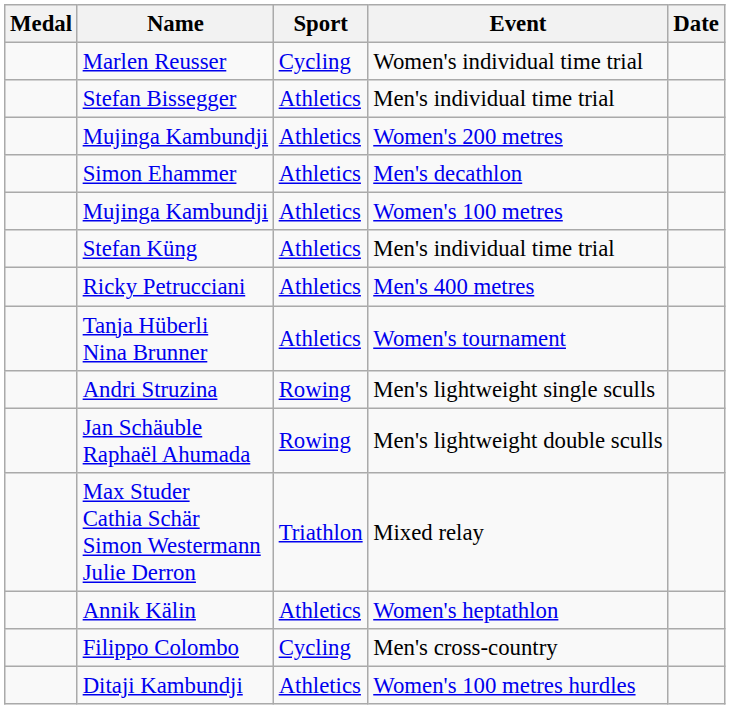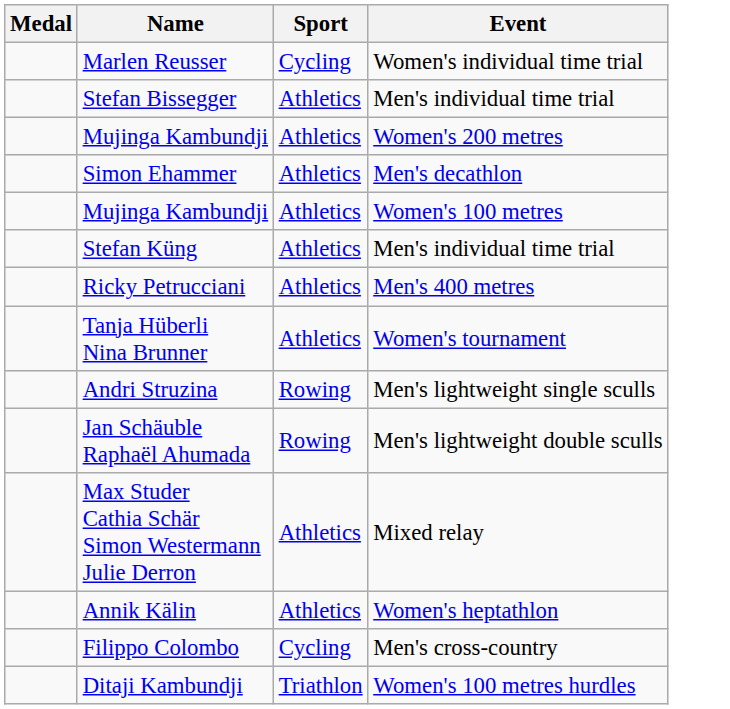- column: Date
Max Studer Cathia Schär Simon Westermann Julie Derron | Sport: Triathlon -> Athletics
Ditaji Kambundji | Sport: Athletics -> Triathlon
